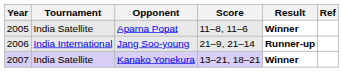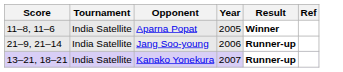columns swapped: Year <-> Score
Jang Soo-young | Tournament: India International -> India Satellite
Kanako Yonekura | Result: Winner -> Runner-up
